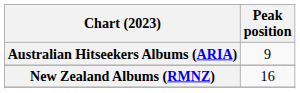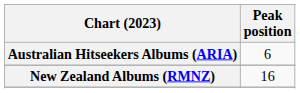Australian Hitseekers Albums (ARIA) | Peak position: 9 -> 6
